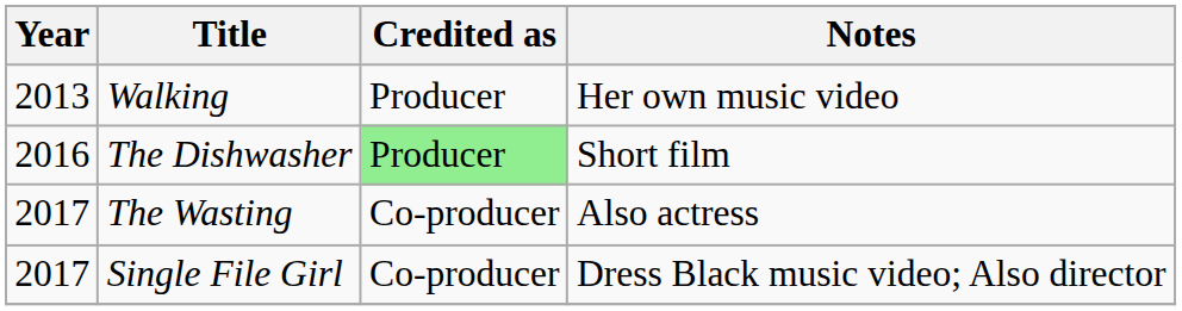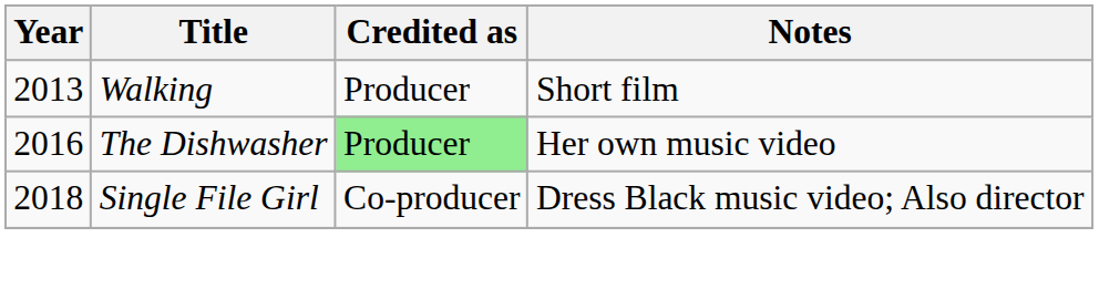Walking | Notes: Her own music video -> Short film
The Dishwasher | Notes: Short film -> Her own music video
- row: 2017 | The Wasting | Co-producer | Also actress
Single File Girl | Year: 2017 -> 2018
